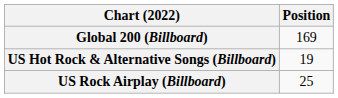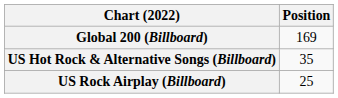US Hot Rock & Alternative Songs (Billboard) | Position: 19 -> 35
